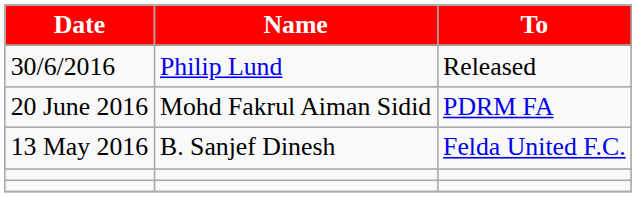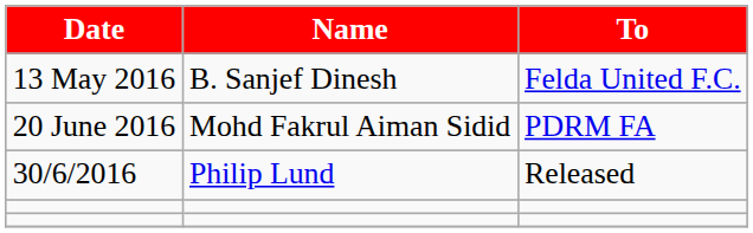rows swapped: 13 May 2016 <-> 30/6/2016
